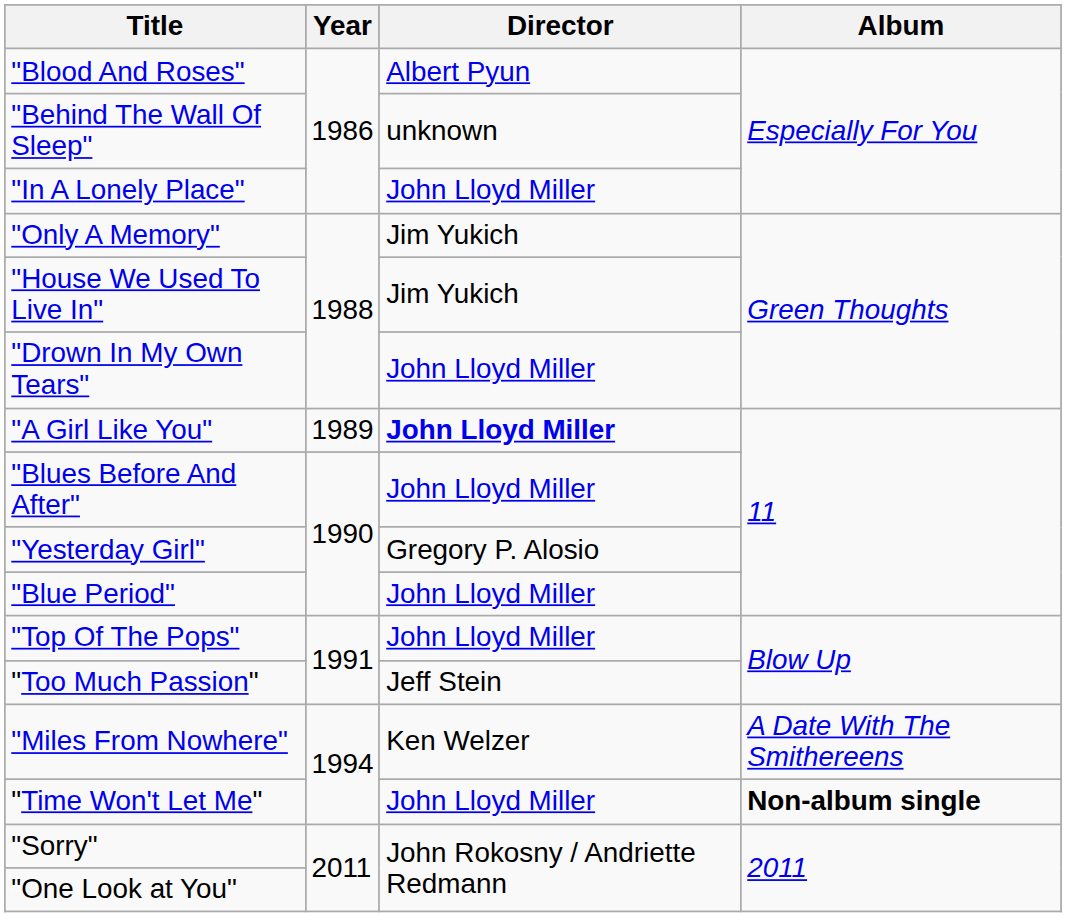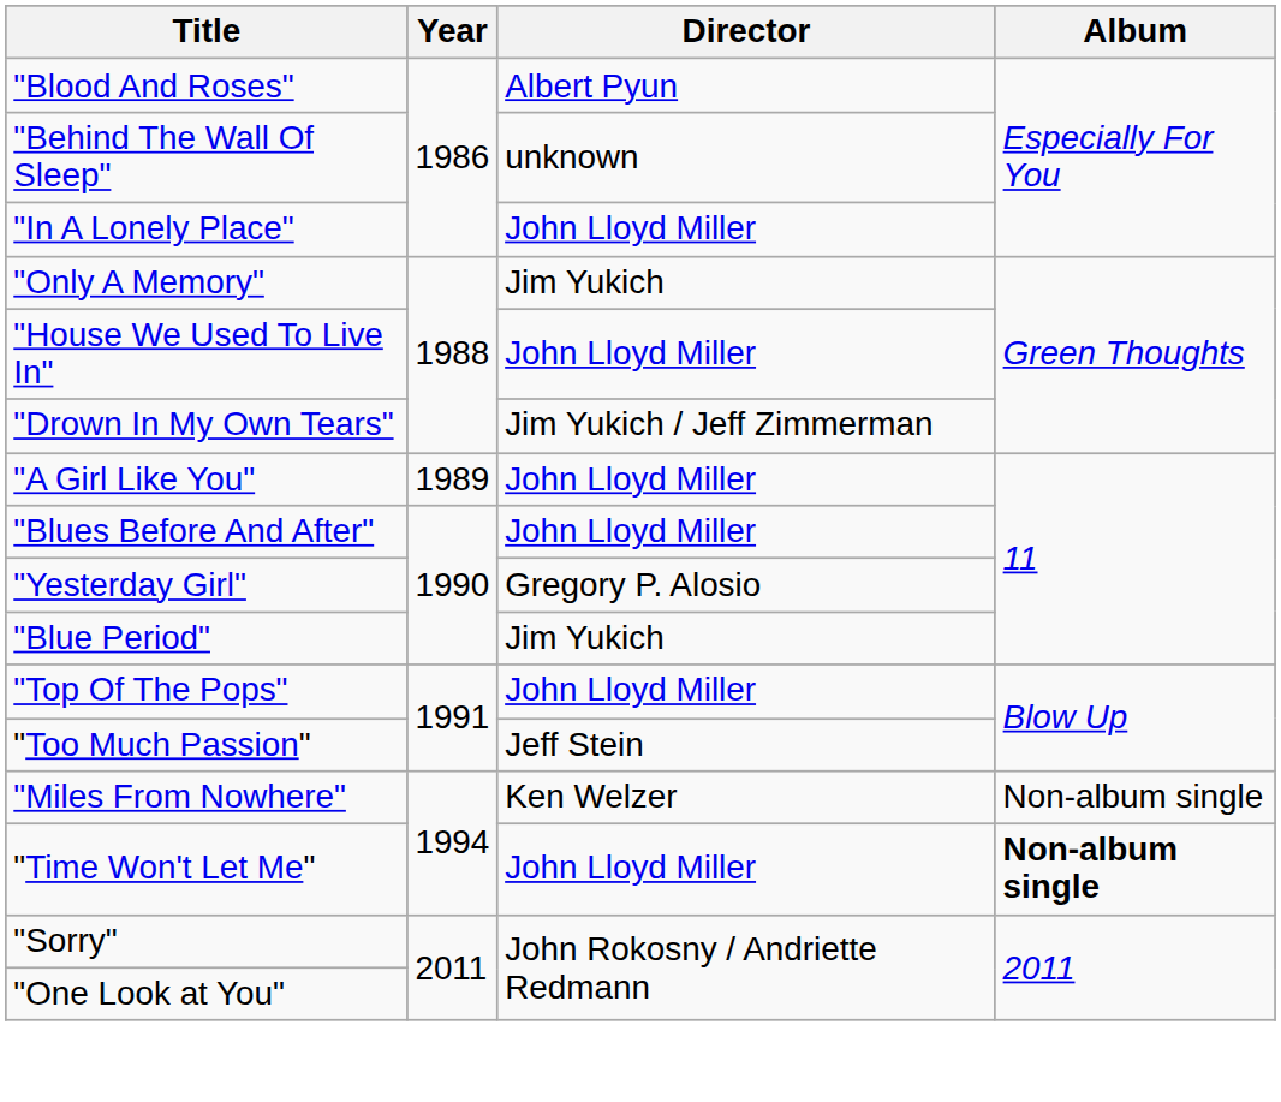"House We Used To Live In" | Director: Jim Yukich -> John Lloyd Miller
"Drown In My Own Tears" | Director: John Lloyd Miller -> Jim Yukich / Jeff Zimmerman
"A Girl Like You" | Director: bold -> normal
"Blue Period" | Director: John Lloyd Miller -> Jim Yukich
"Miles From Nowhere" | Album: A Date With The Smithereens -> Non-album single
